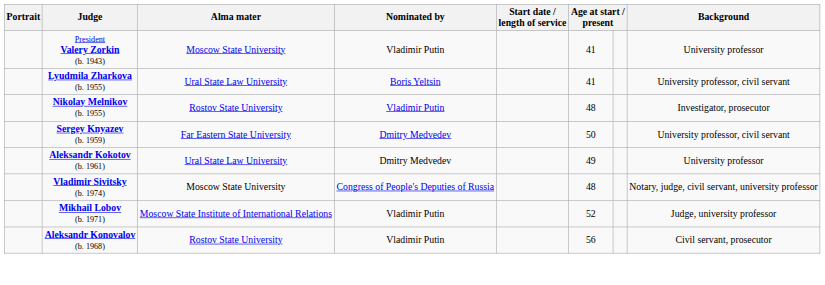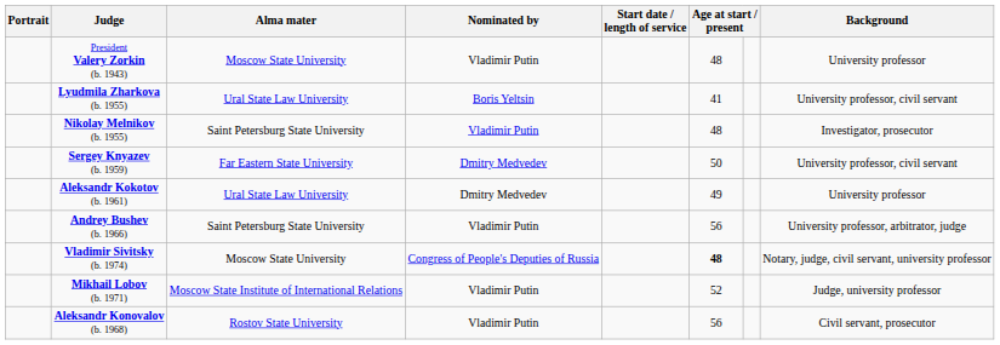President Valery Zorkin (b. 1943) | column 6: 41 -> 48
Nikolay Melnikov (b. 1955) | Alma mater: Rostov State University -> Saint Petersburg State University
+ row: Andrey Bushev (b. 1966) | Saint Petersburg State University | Vladimir Putin | 56 | University professor, arbitrator, judge
Vladimir Sivitsky (b. 1974) | column 6: normal -> bold
